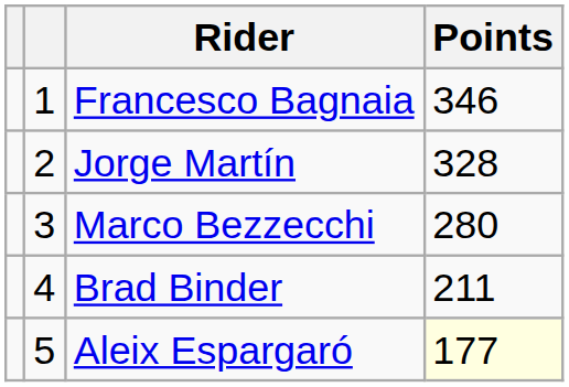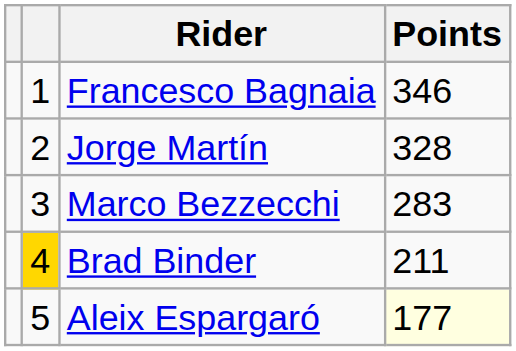Marco Bezzecchi | Points: 280 -> 283
Brad Binder | column 2: no background -> gold background
